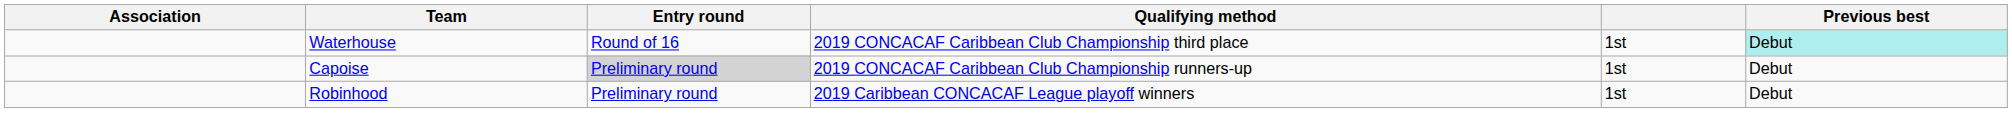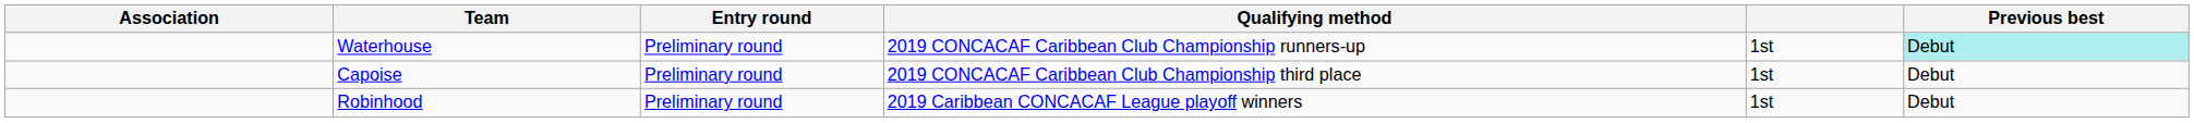Waterhouse | Entry round: Round of 16 -> Preliminary round
Waterhouse | Qualifying method: 2019 CONCACAF Caribbean Club Championship third place -> 2019 CONCACAF Caribbean Club Championship runners-up
Capoise | Entry round: lightgrey background -> no background
Capoise | Qualifying method: 2019 CONCACAF Caribbean Club Championship runners-up -> 2019 CONCACAF Caribbean Club Championship third place
